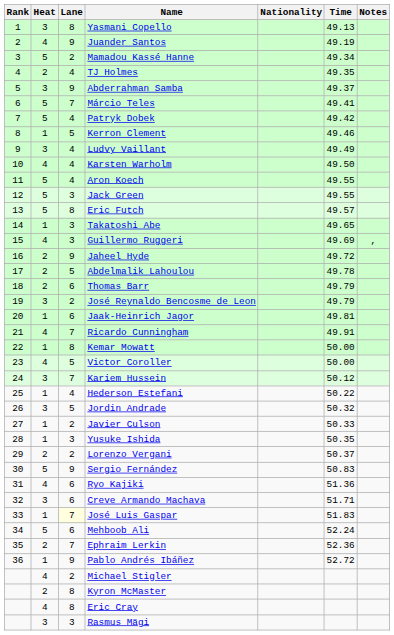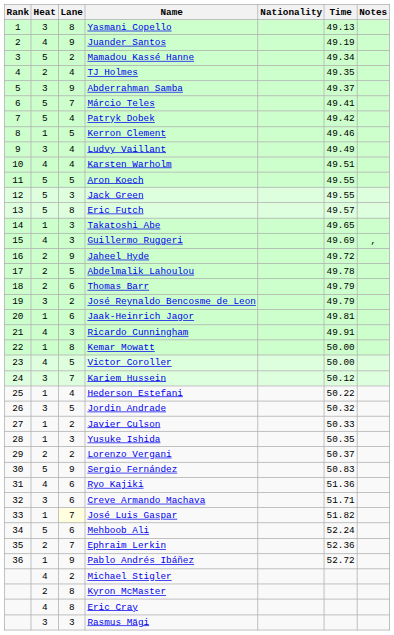Karsten Warholm | Time: 49.50 -> 49.51
Aron Koech | Lane: 4 -> 5
Ricardo Cunningham | Lane: 7 -> 3
José Luis Gaspar | Time: 51.83 -> 51.82
